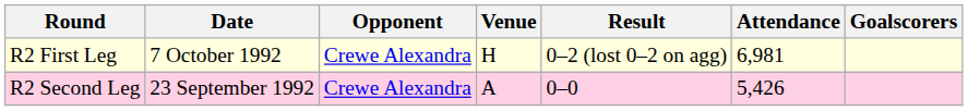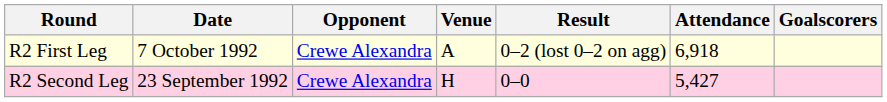R2 First Leg | Venue: H -> A
R2 First Leg | Attendance: 6,981 -> 6,918
R2 Second Leg | Venue: A -> H
R2 Second Leg | Attendance: 5,426 -> 5,427
